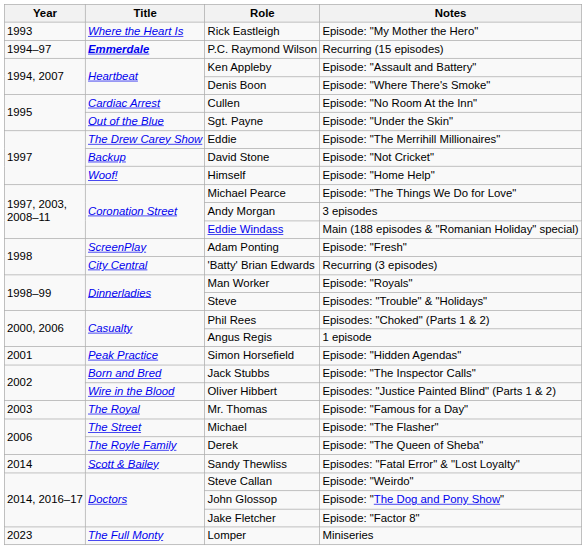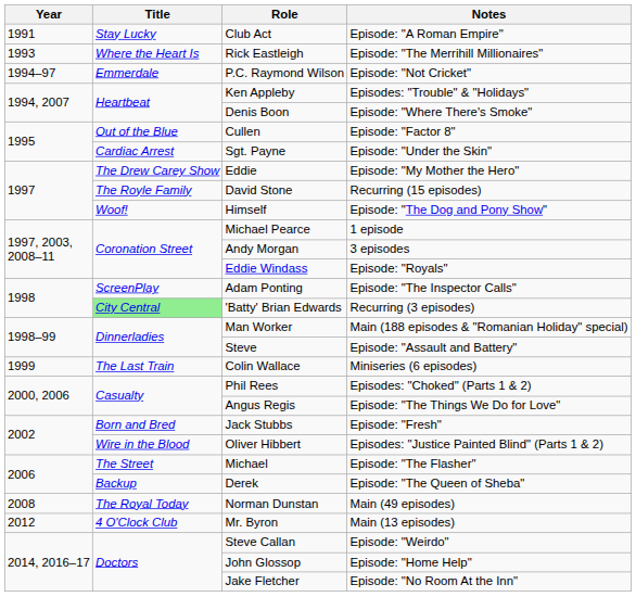+ row: 1991 | Stay Lucky | Club Act | Episode: "A Roman Empire"
Rick Eastleigh | Notes: Episode: "My Mother the Hero" -> Episode: "The Merrihill Millionaires"
P.C. Raymond Wilson | Title: bold -> normal
P.C. Raymond Wilson | Notes: Recurring (15 episodes) -> Episode: "Not Cricket"
Ken Appleby | Notes: Episode: "Assault and Battery" -> Episodes: "Trouble" & "Holidays"
Cullen | Title: Cardiac Arrest -> Out of the Blue
Cullen | Notes: Episode: "No Room At the Inn" -> Episode: "Factor 8"
Sgt. Payne | Title: Out of the Blue -> Cardiac Arrest
Eddie | Notes: Episode: "The Merrihill Millionaires" -> Episode: "My Mother the Hero"
David Stone | Title: Backup -> The Royle Family
David Stone | Notes: Episode: "Not Cricket" -> Recurring (15 episodes)
Himself | Notes: Episode: "Home Help" -> Episode: "The Dog and Pony Show"
Michael Pearce | Notes: Episode: "The Things We Do for Love" -> 1 episode
Eddie Windass | Notes: Main (188 episodes & "Romanian Holiday" special) -> Episode: "Royals"
Adam Ponting | Notes: Episode: "Fresh" -> Episode: "The Inspector Calls"
'Batty' Brian Edwards | Title: no background -> lightgreen background
Man Worker | Notes: Episode: "Royals" -> Main (188 episodes & "Romanian Holiday" special)
Steve | Notes: Episodes: "Trouble" & "Holidays" -> Episode: "Assault and Battery"
+ row: 1999 | The Last Train | Colin Wallace | Miniseries (6 episodes)
Angus Regis | Notes: 1 episode -> Episode: "The Things We Do for Love"
- row: 2001 | Peak Practice | Simon Horsefield | Episode: "Hidden Agendas"
Jack Stubbs | Notes: Episode: "The Inspector Calls" -> Episode: "Fresh"
- row: 2003 | The Royal | Mr. Thomas | Episode: "Famous for a Day"
Derek | Title: The Royle Family -> Backup
+ row: 2008 | The Royal Today | Norman Dunstan | Main (49 episodes)
+ row: 2012 | 4 O'Clock Club | Mr. Byron | Main (13 episodes)
- row: 2014 | Scott & Bailey | Sandy Thewliss | Episodes: "Fatal Error" & "Lost Loyalty"
John Glossop | Notes: Episode: "The Dog and Pony Show" -> Episode: "Home Help"
Jake Fletcher | Notes: Episode: "Factor 8" -> Episode: "No Room At the Inn"
- row: 2023 | The Full Monty | Lomper | Miniseries
